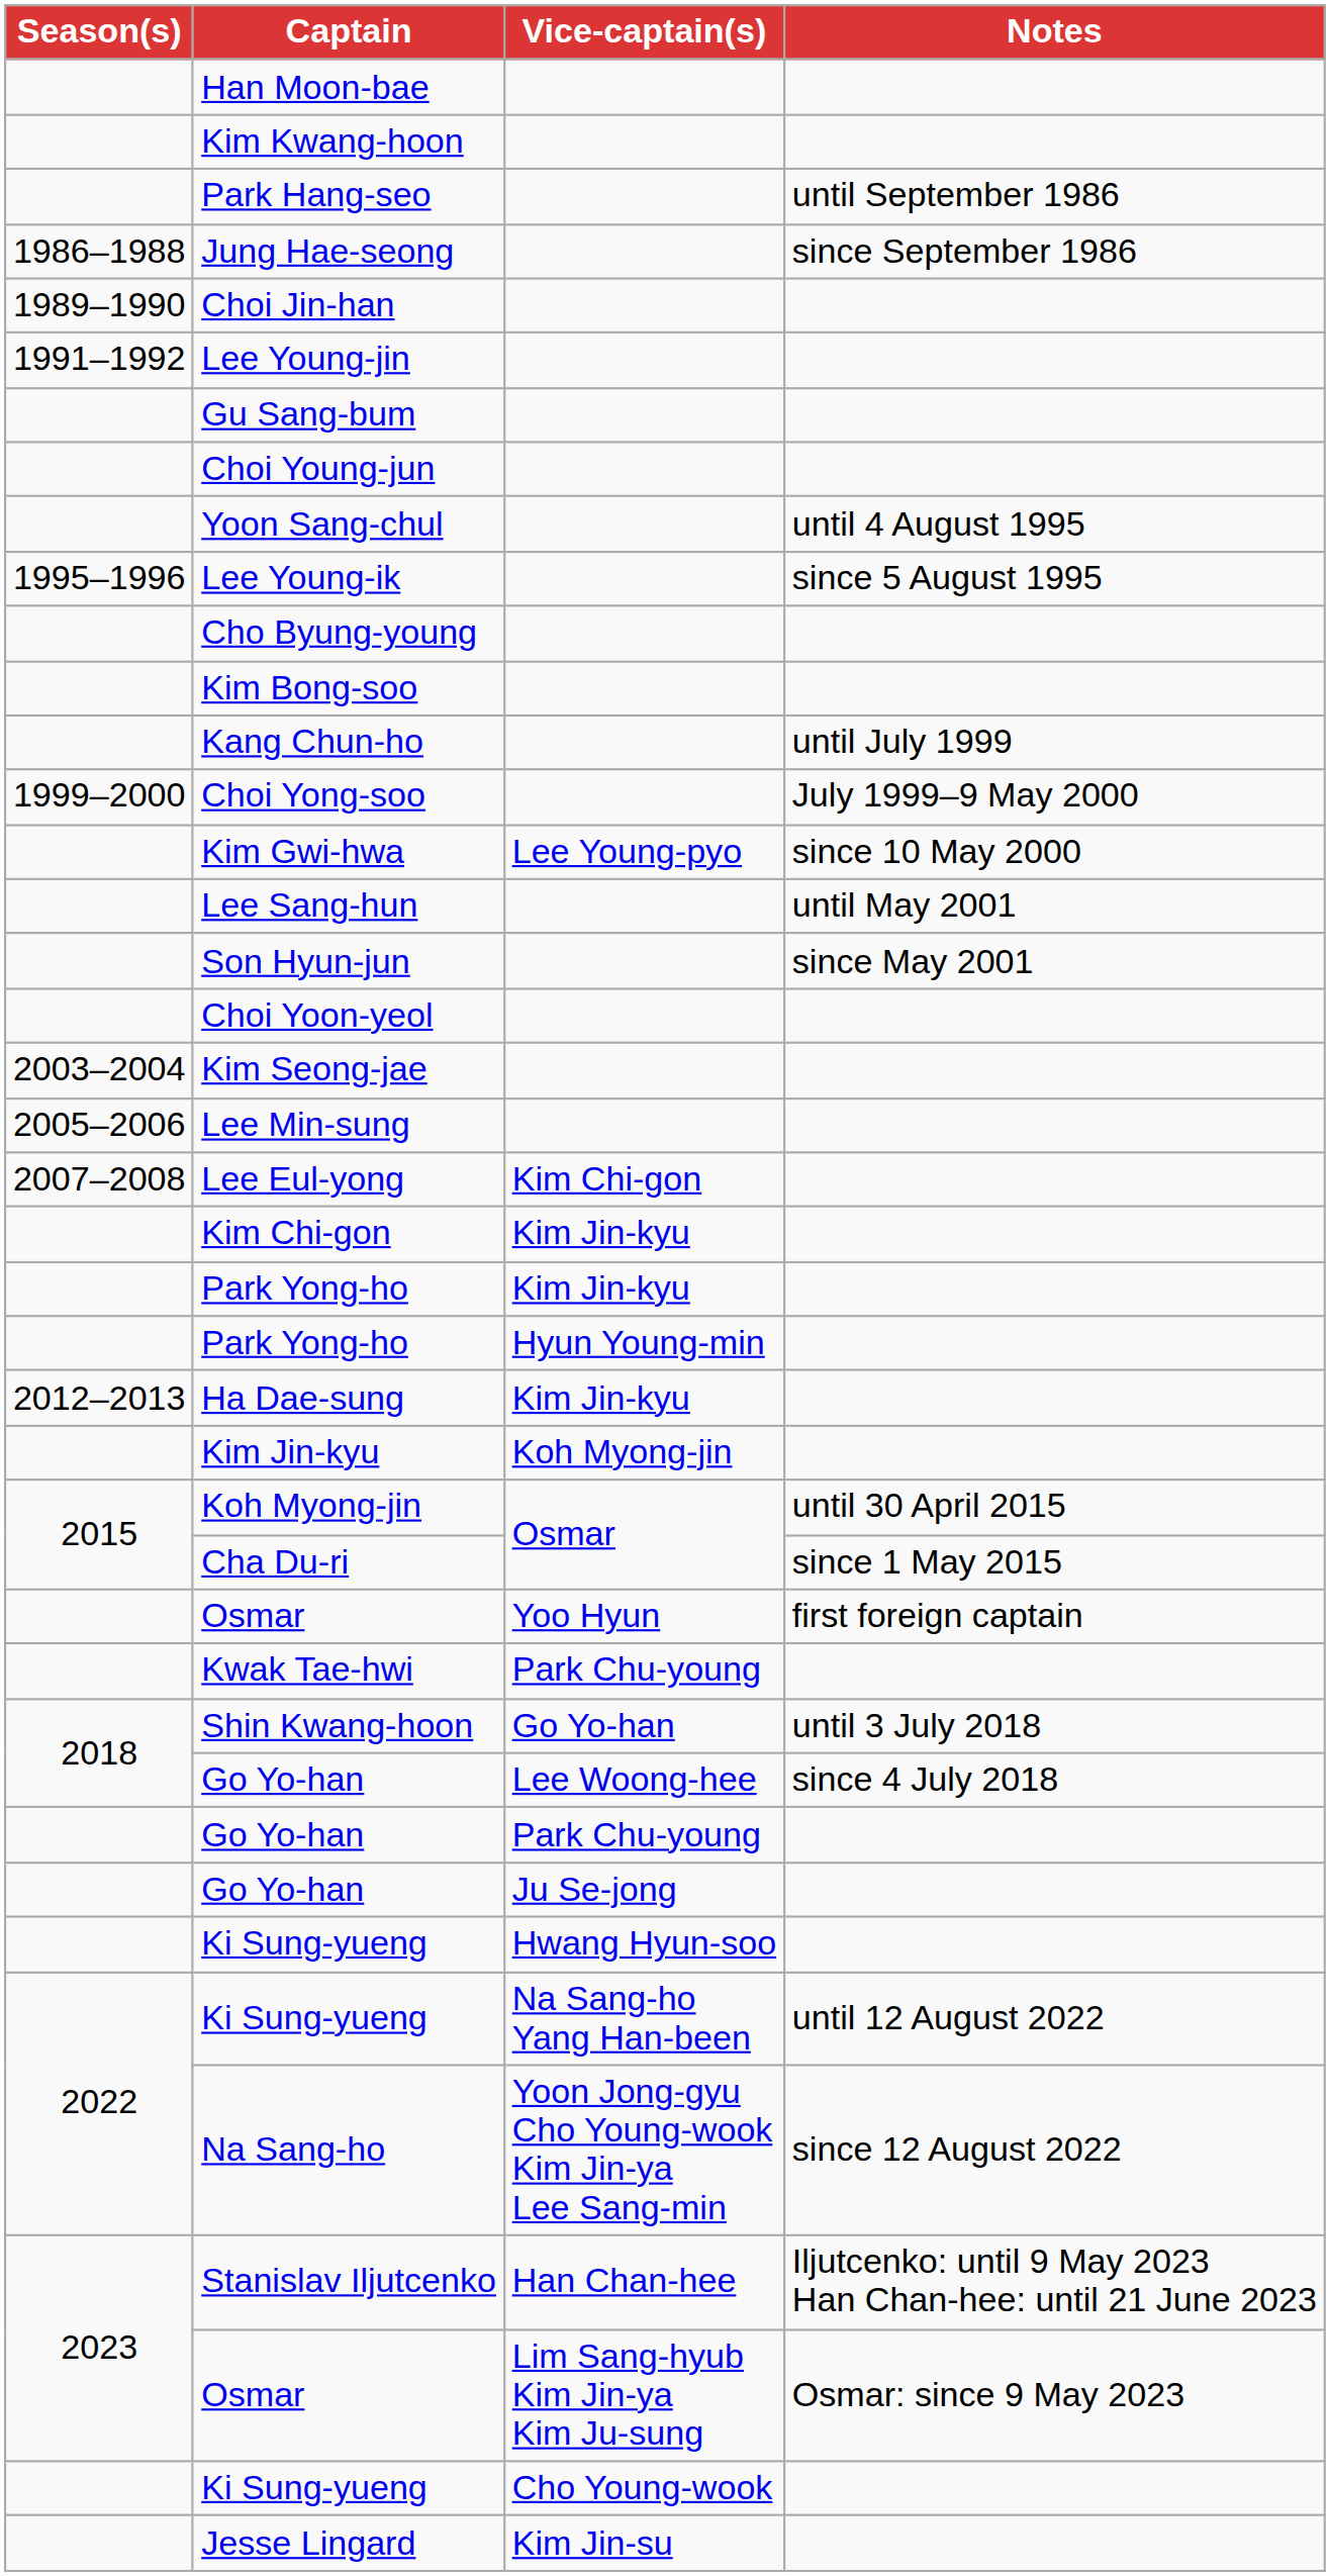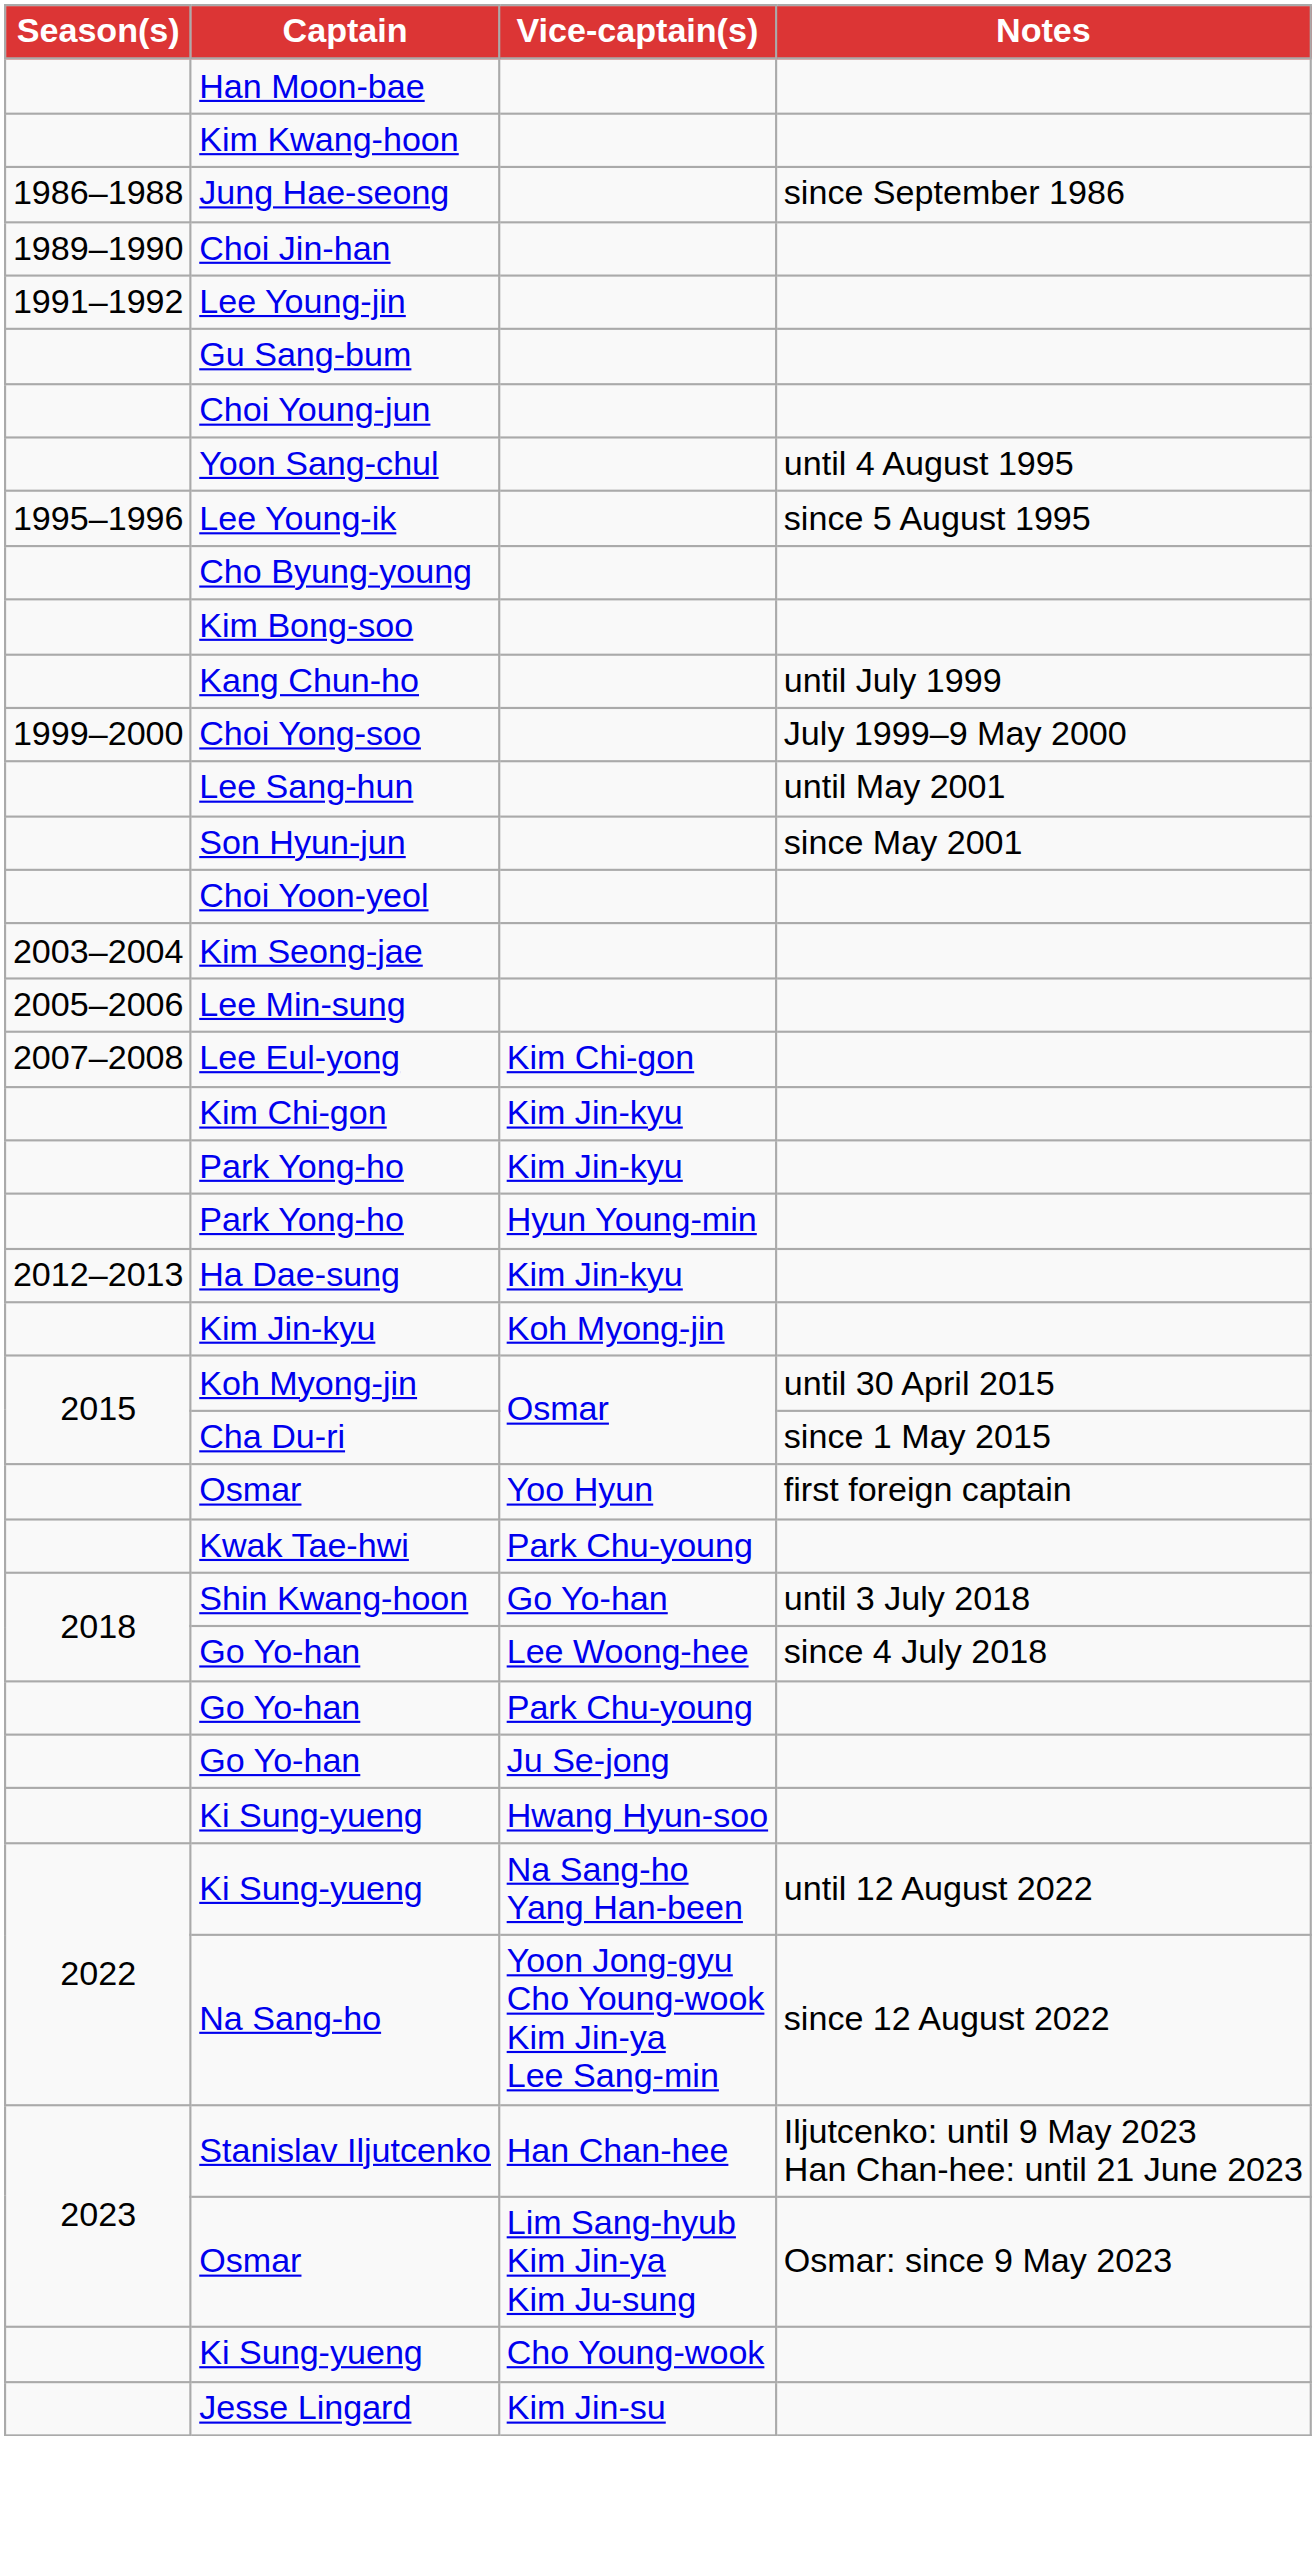- row: Park Hang-seo | until September 1986
- row: Kim Gwi-hwa | Lee Young-pyo | since 10 May 2000
